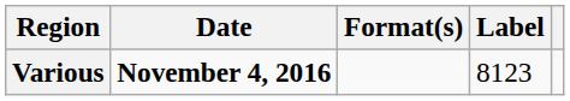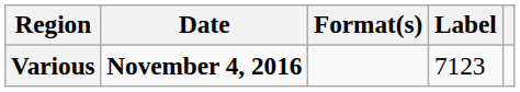Various | Label: 8123 -> 7123
